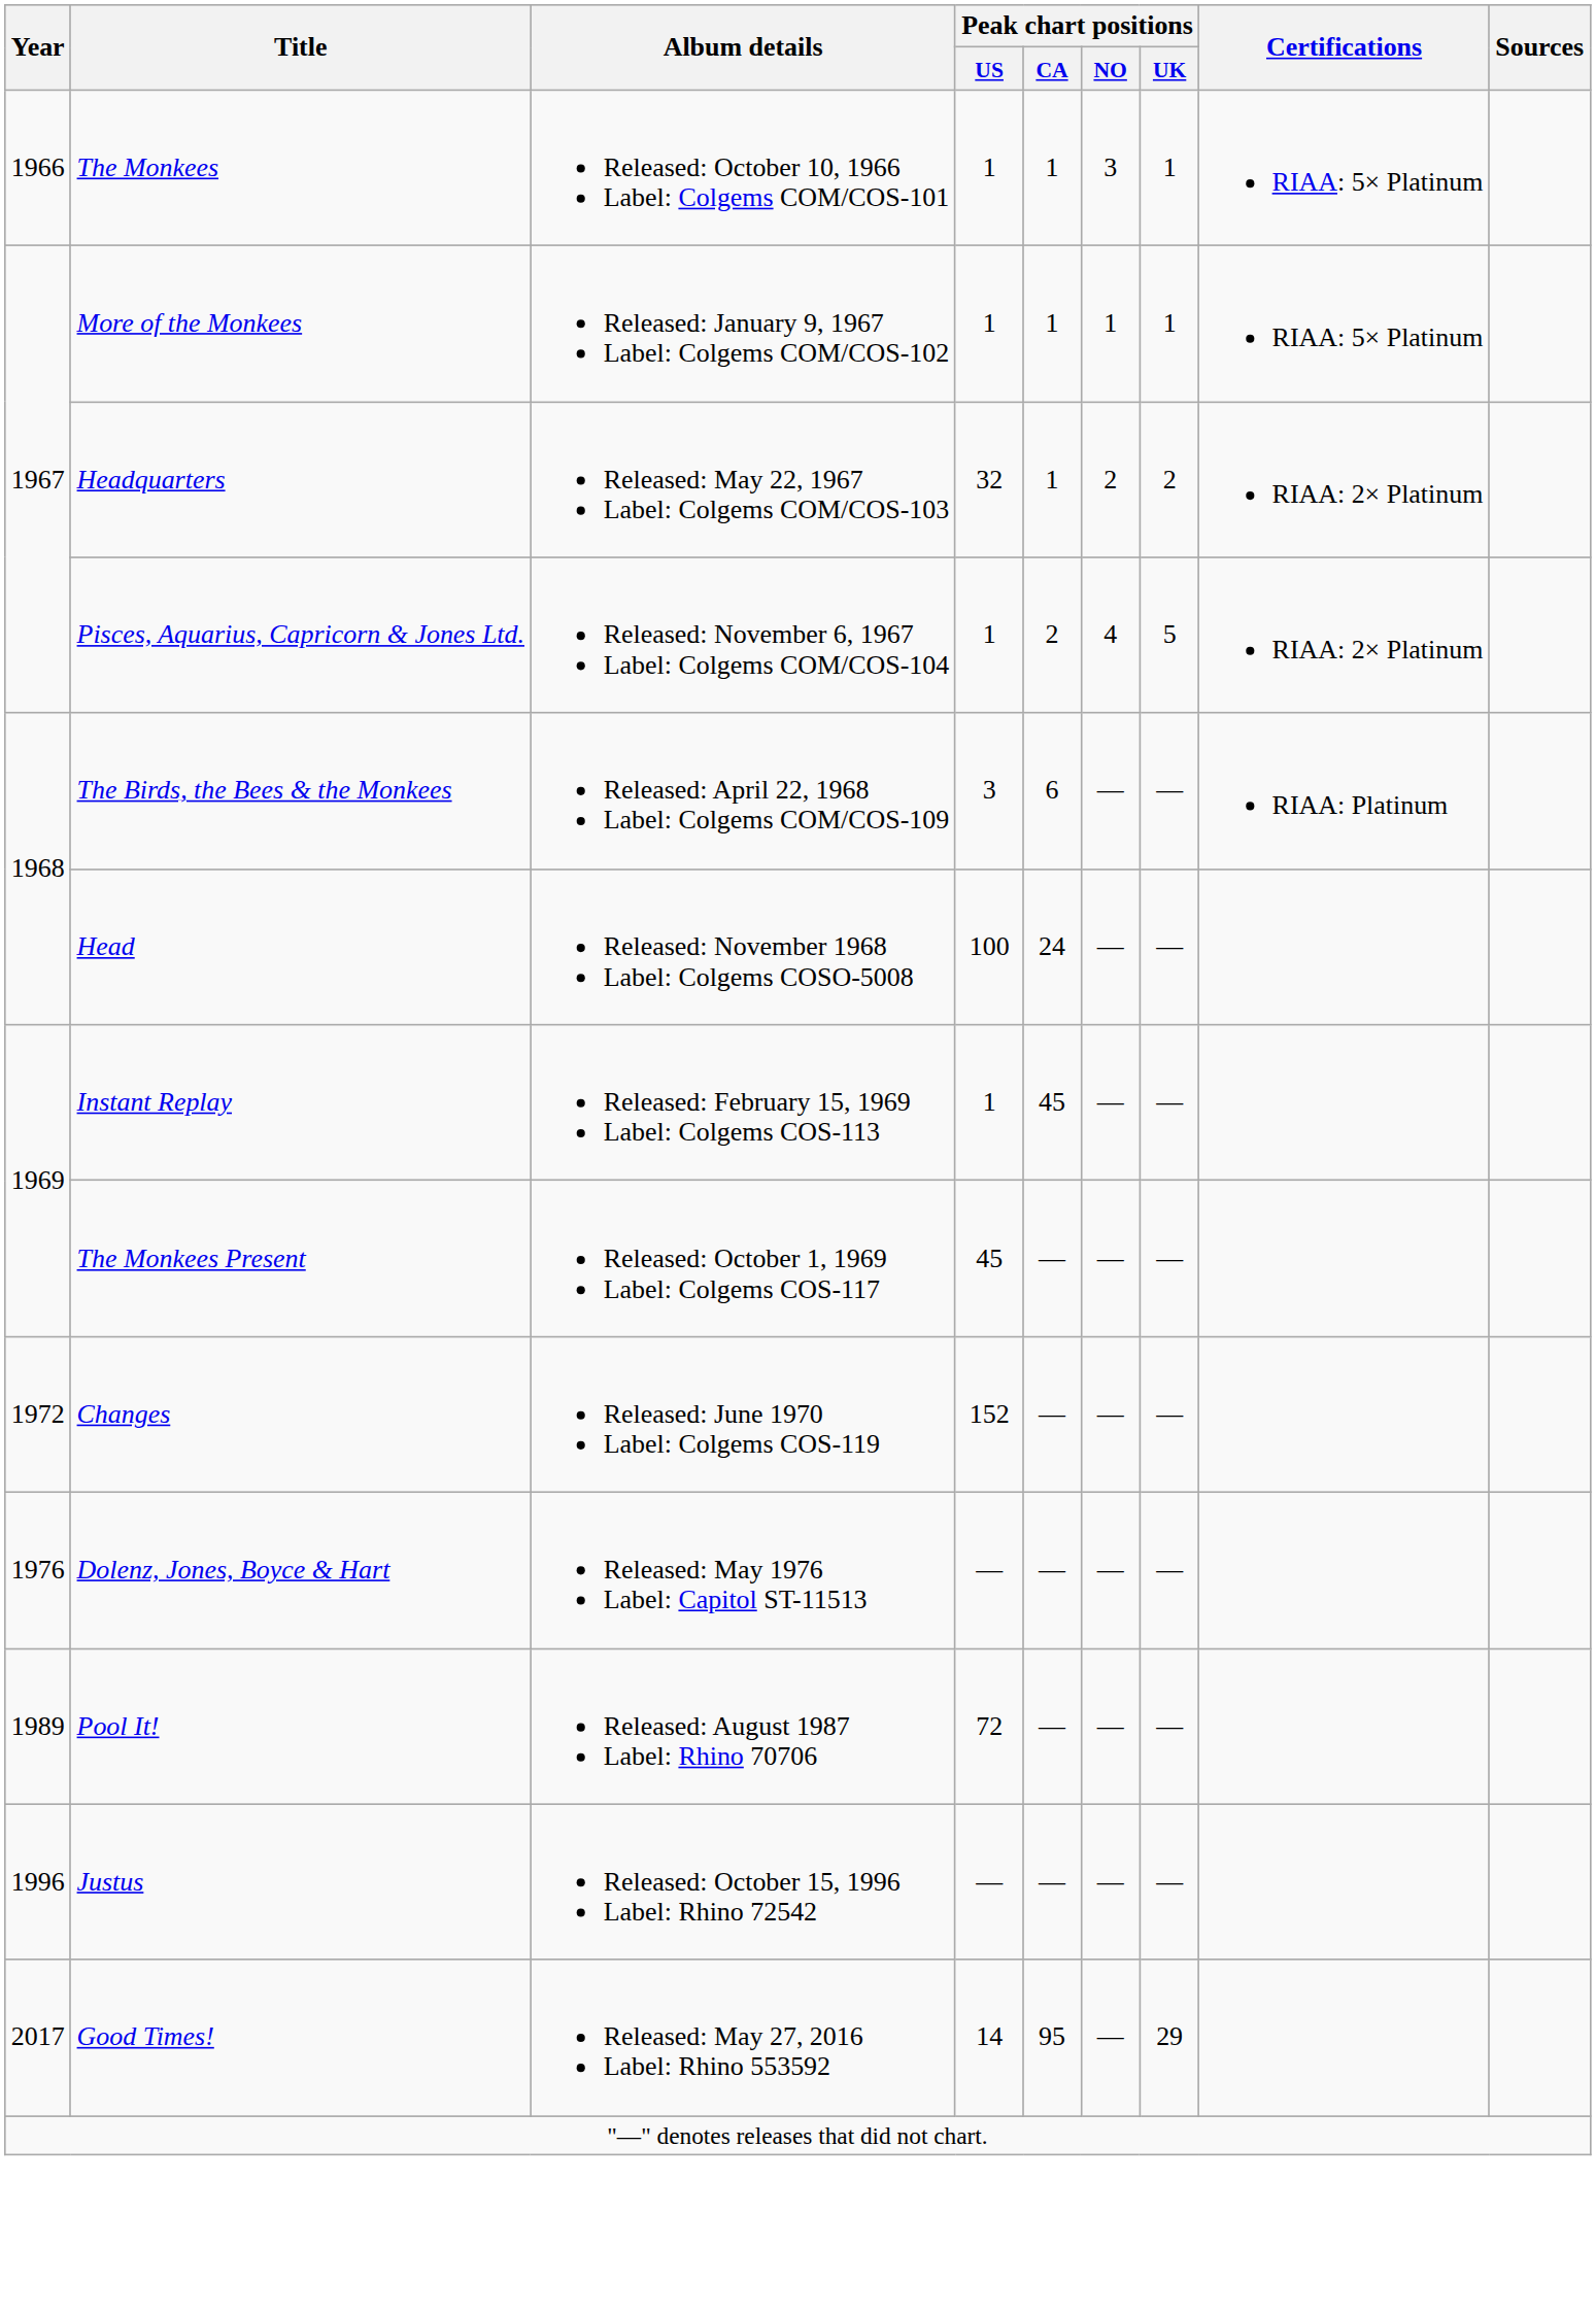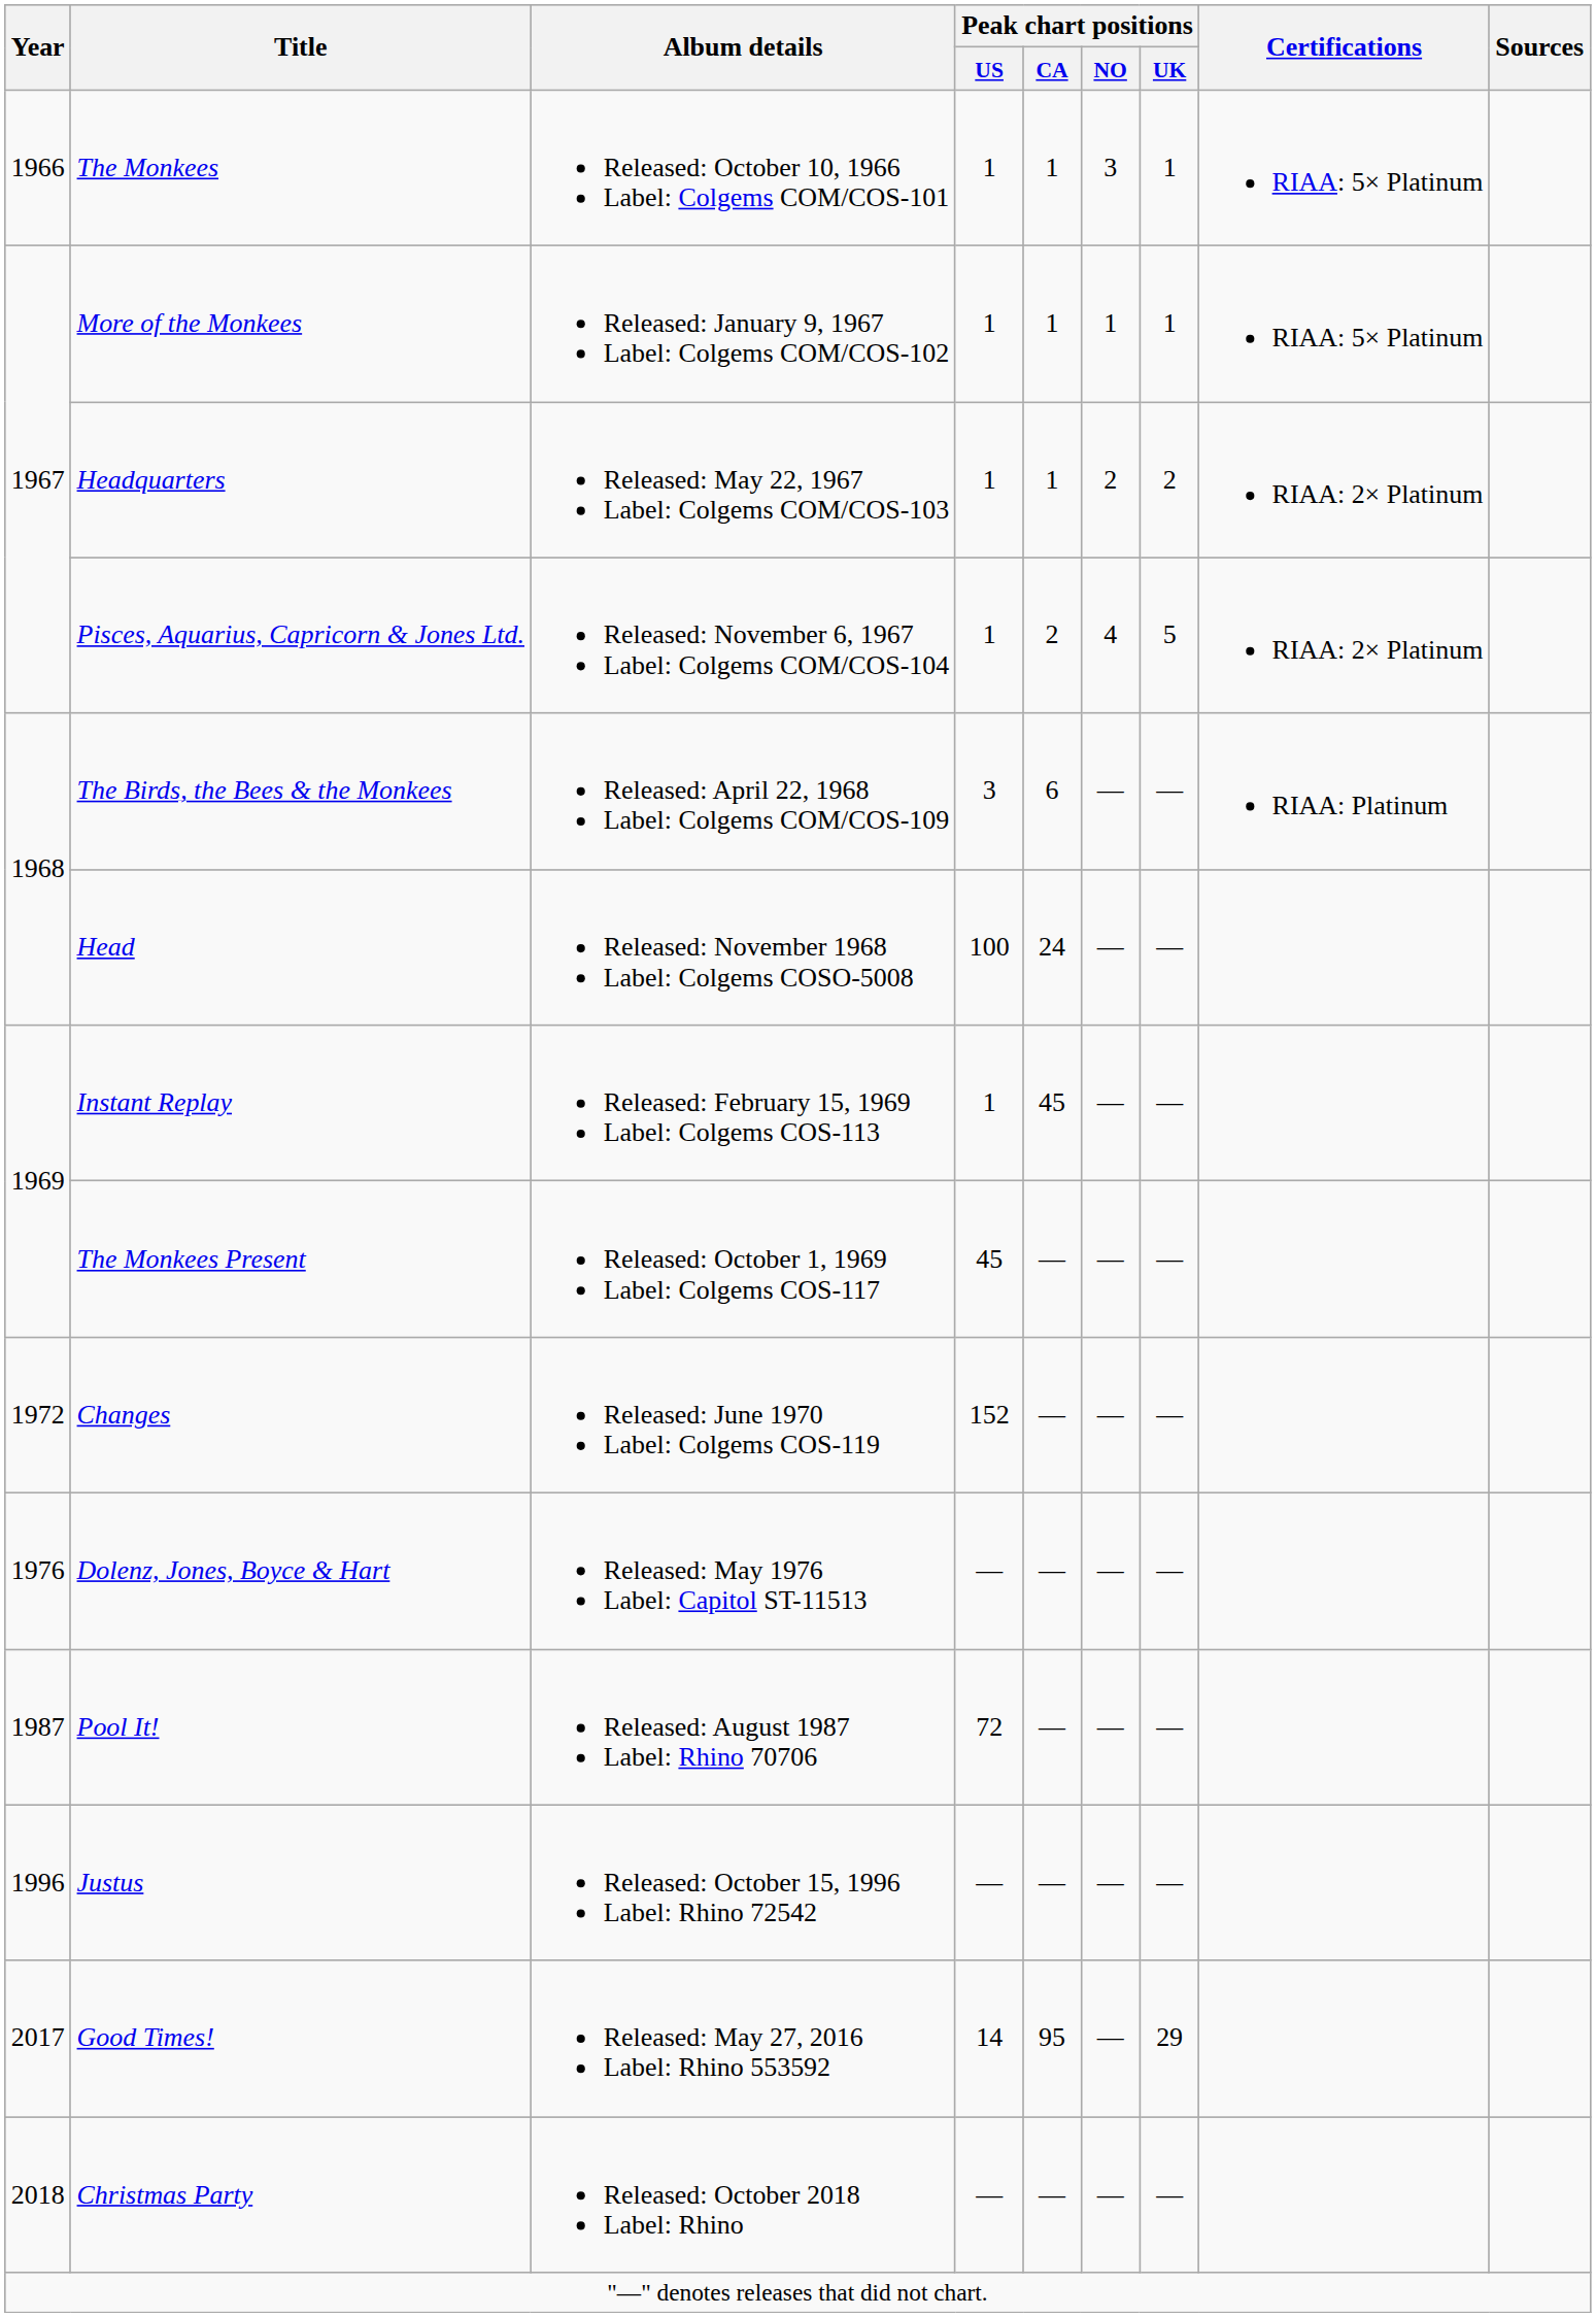Headquarters | Peak chart positions / US: 32 -> 1
Pool It! | Year: 1989 -> 1987
+ row: 2018 | Christmas Party | Released: October 2018 Label: Rhino | — | — | — | —
